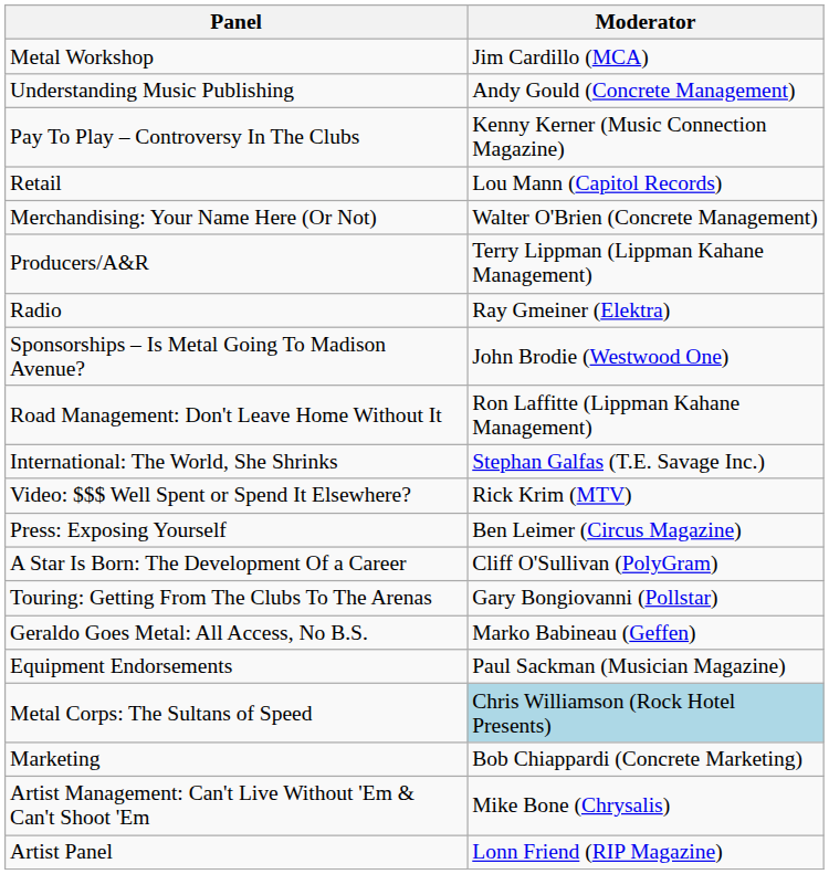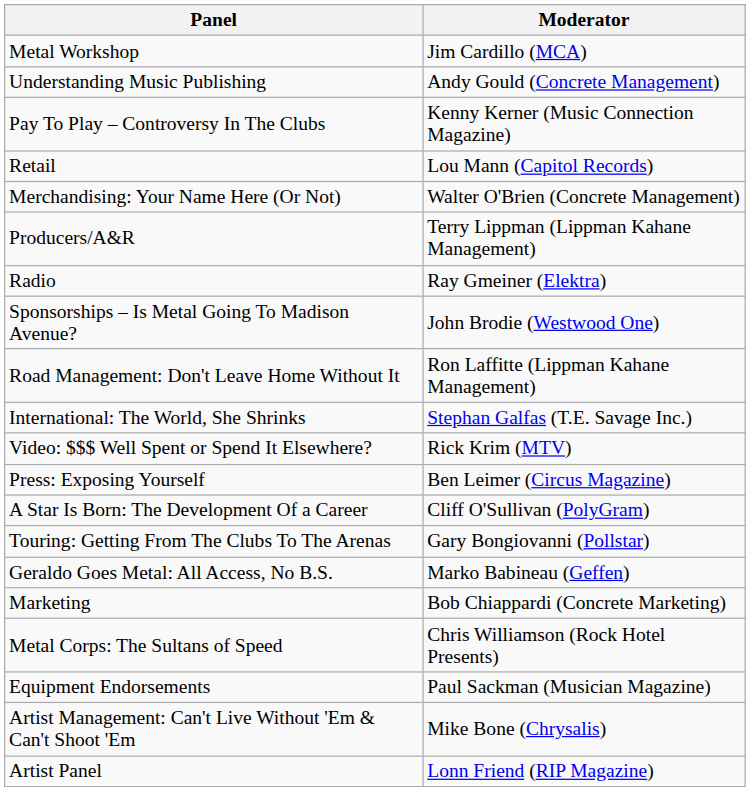rows swapped: Equipment Endorsements <-> Marketing
Metal Corps: The Sultans of Speed | Moderator: lightblue background -> no background
